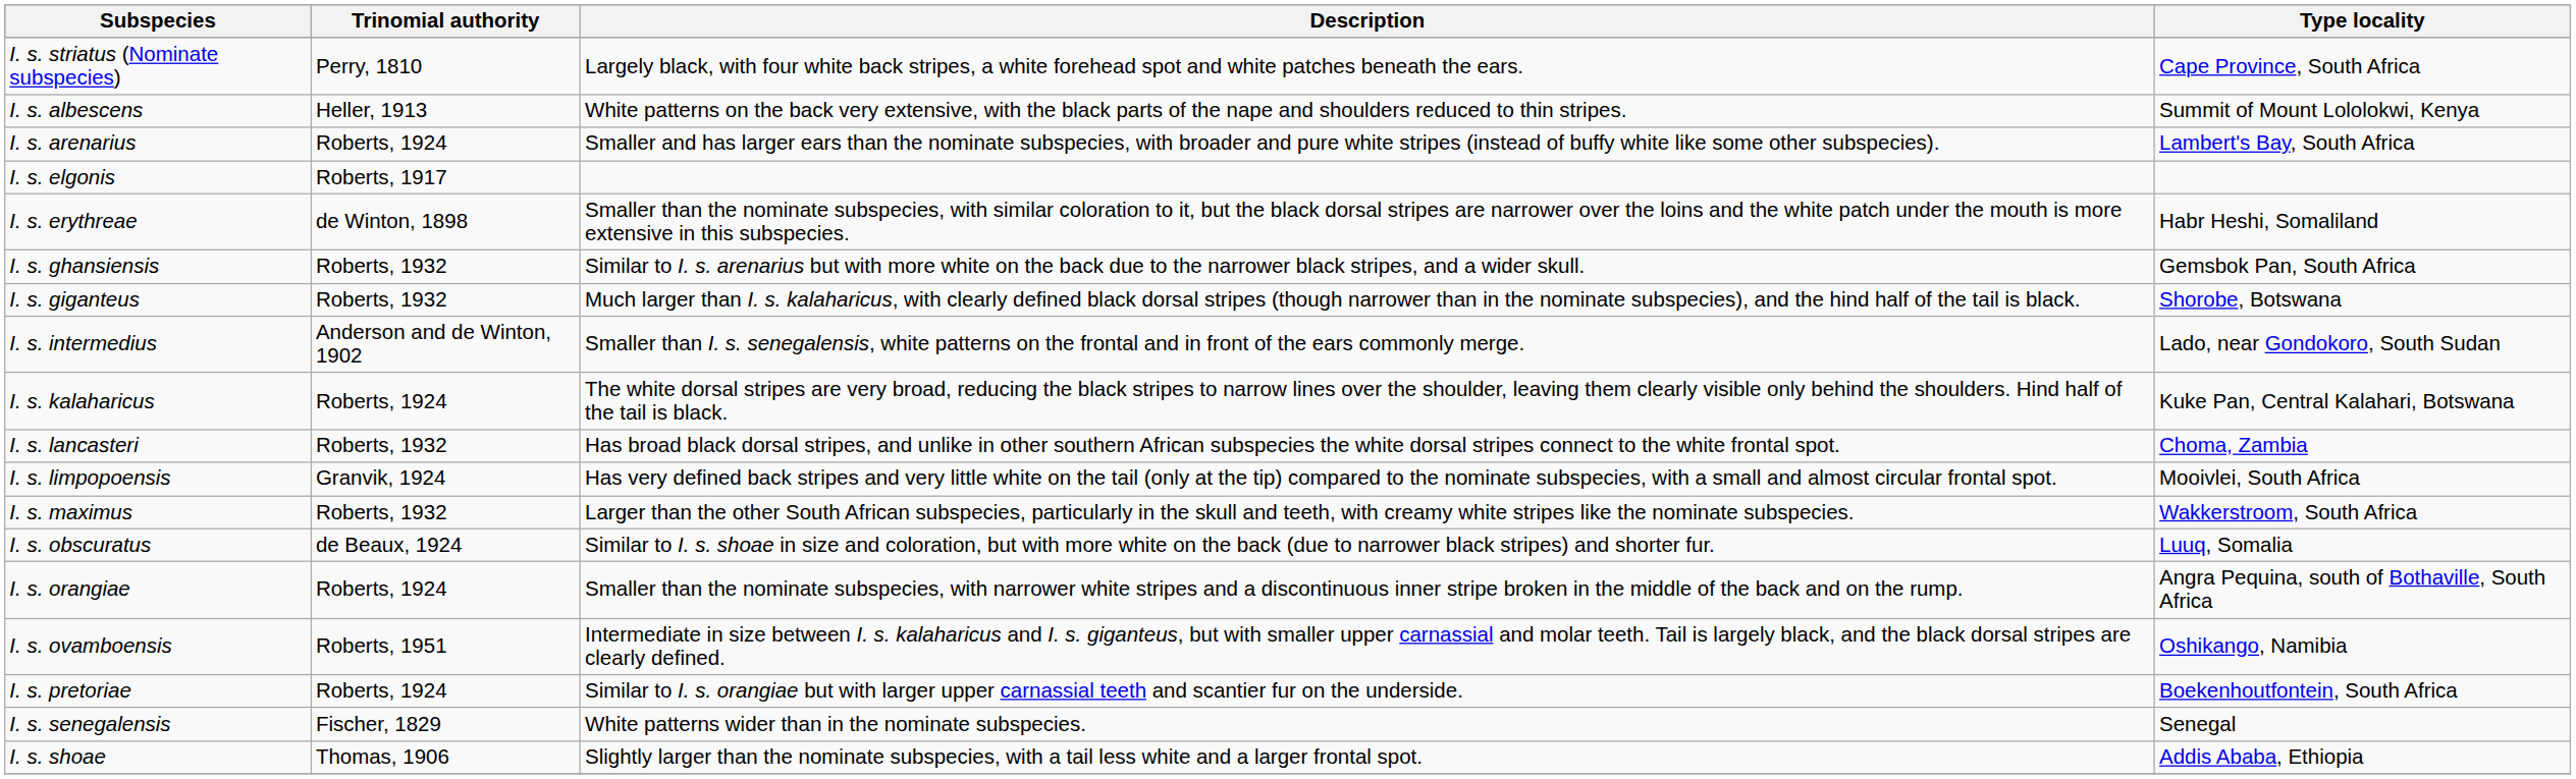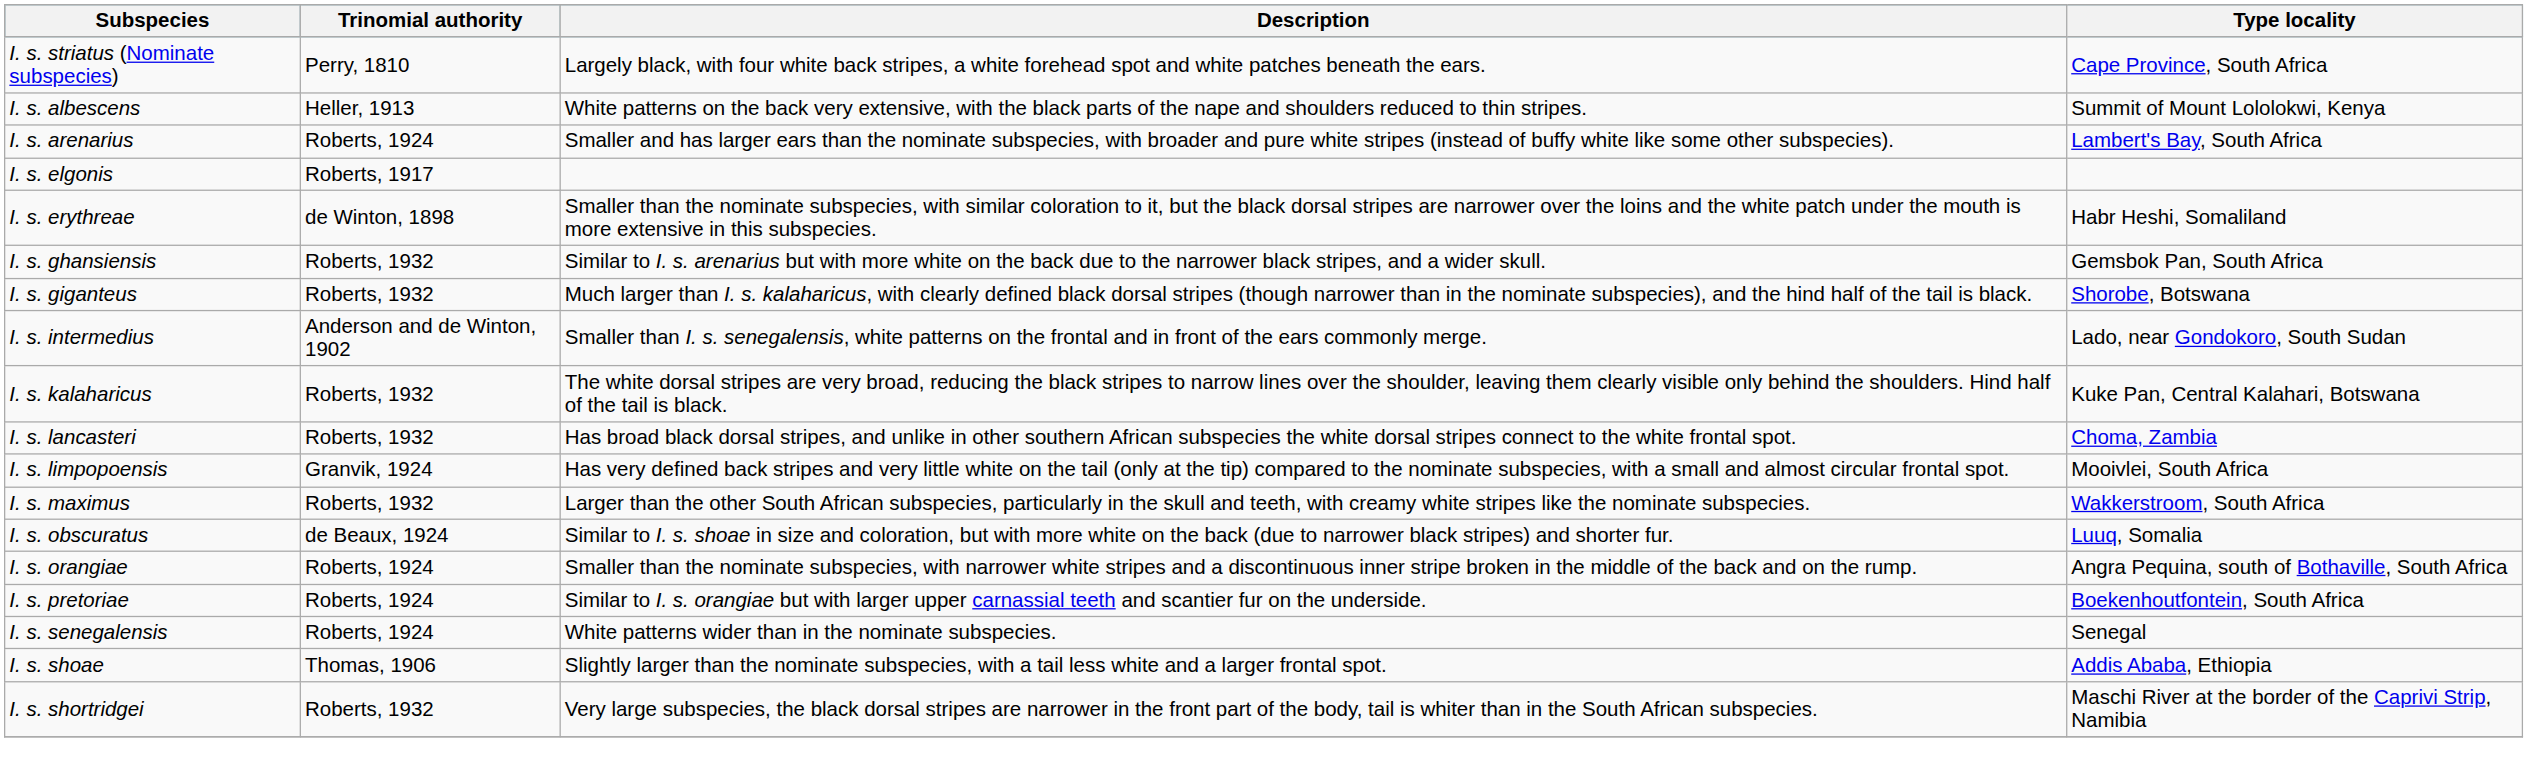I. s. kalaharicus | Trinomial authority: Roberts, 1924 -> Roberts, 1932
- row: I. s. ovamboensis | Roberts, 1951 | Intermediate in size between I. s. kalaharicus and I. s. giganteus, but with smaller upper carnassial and molar teeth. Tail is largely black, and the black dorsal stripes are clearly defined. | Oshikango, Namibia
I. s. senegalensis | Trinomial authority: Fischer, 1829 -> Roberts, 1924
+ row: I. s. shortridgei | Roberts, 1932 | Very large subspecies, the black dorsal stripes are narrower in the front part of the body, tail is whiter than in the South African subspecies. | Maschi River at the border of the Caprivi Strip, Namibia
